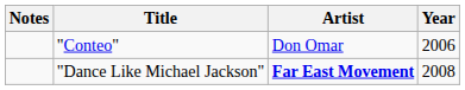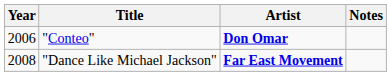columns swapped: Year <-> Notes
"Conteo" | Artist: normal -> bold
